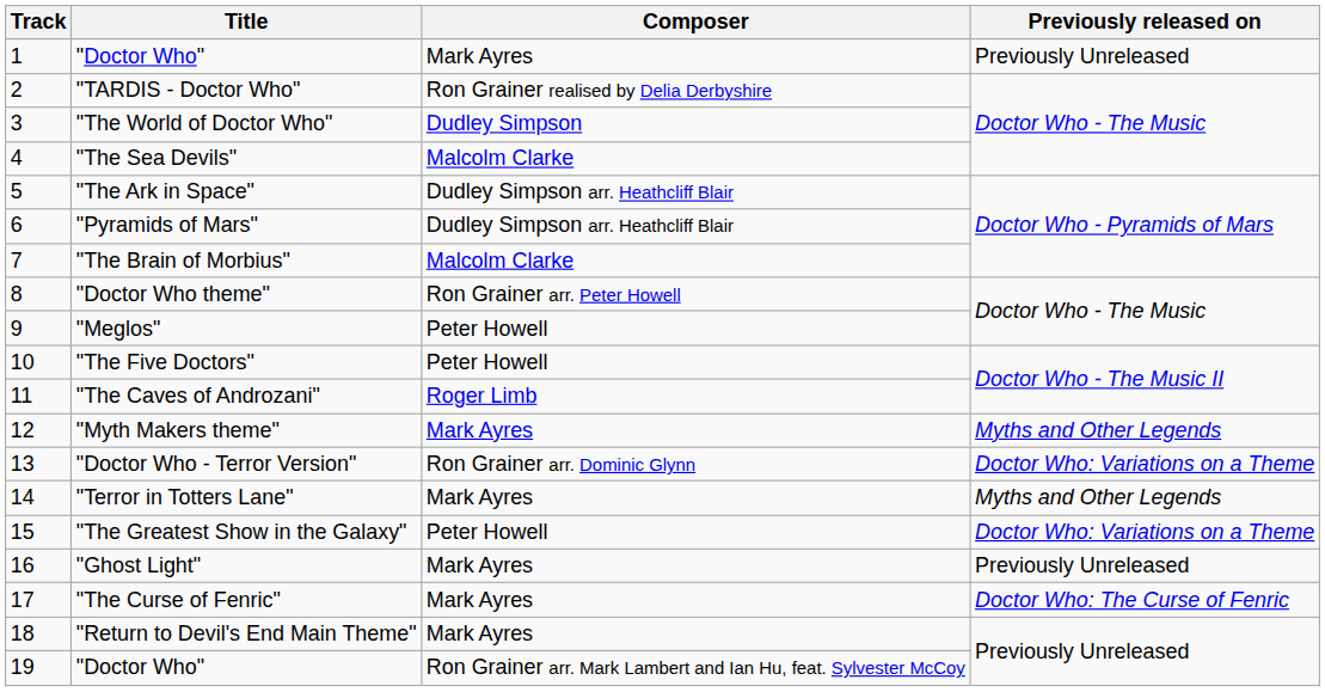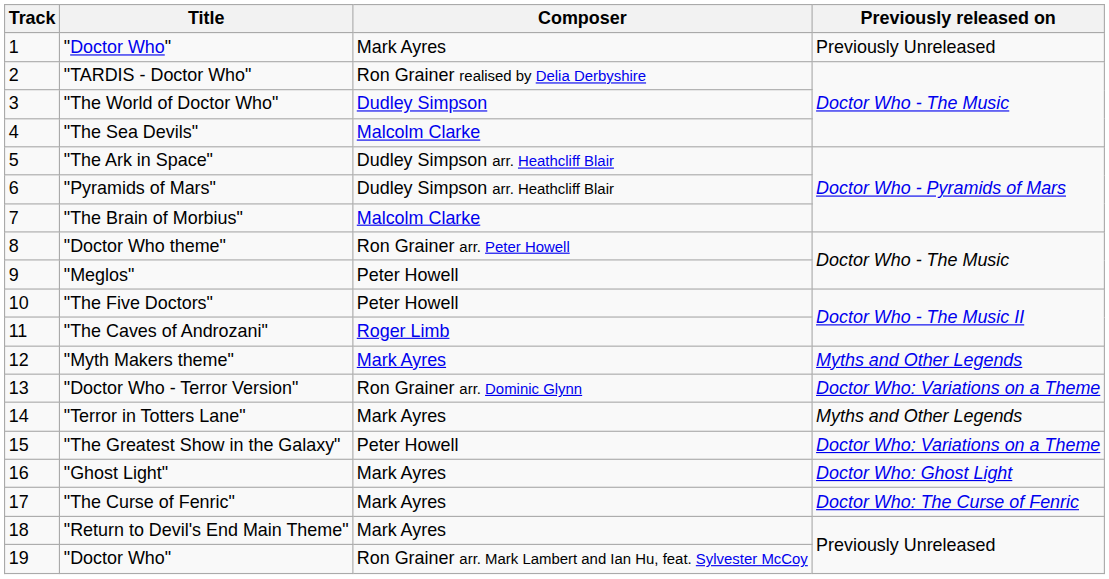"Ghost Light" | Previously released on: Previously Unreleased -> Doctor Who: Ghost Light
